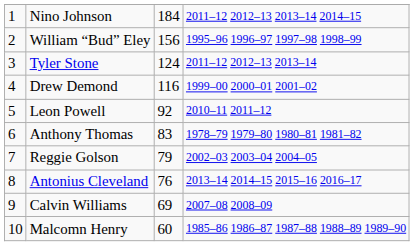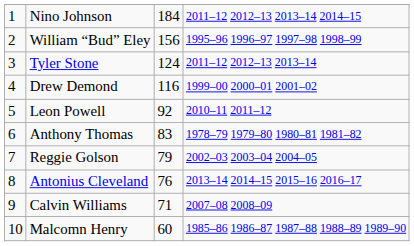Calvin Williams | column 3: 69 -> 71
